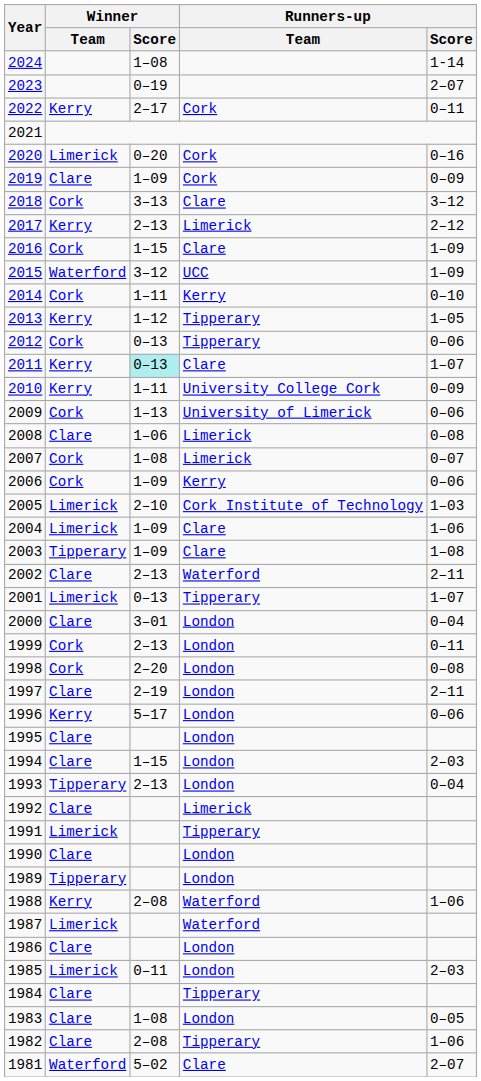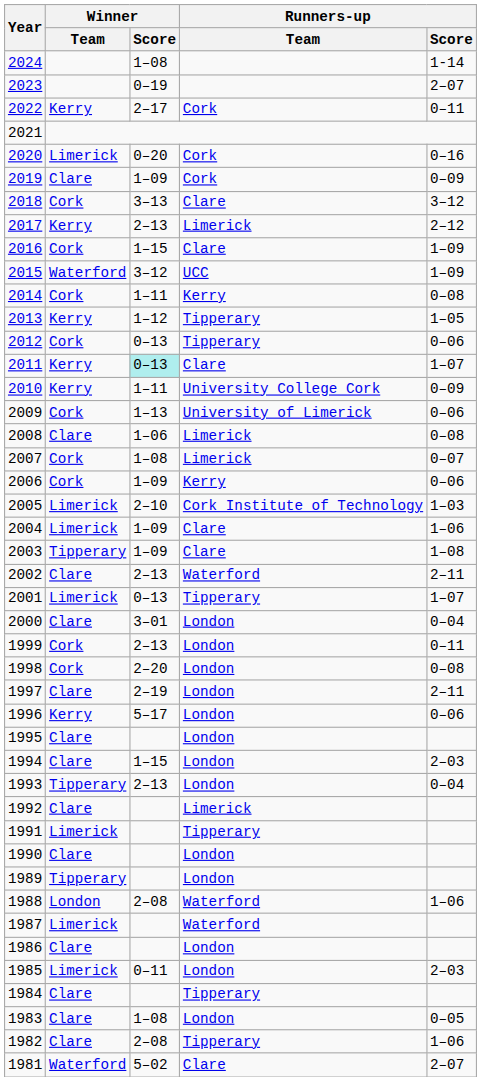2014 | Runners-up / Score: 0–10 -> 0–08
1988 | Winner / Team: Kerry -> London
